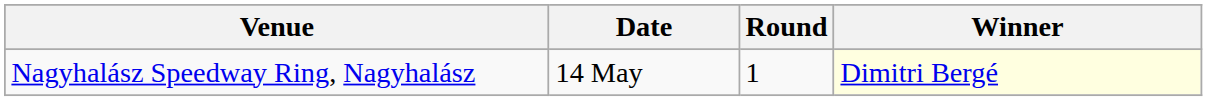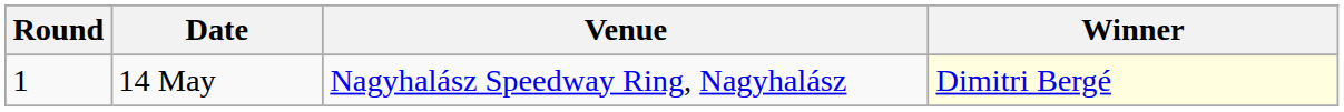columns swapped: Round <-> Venue
